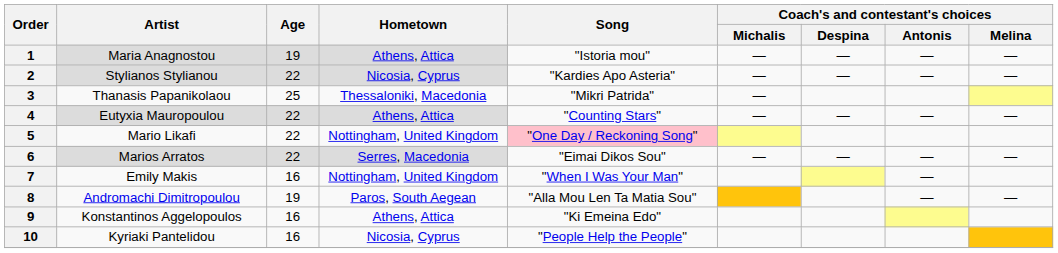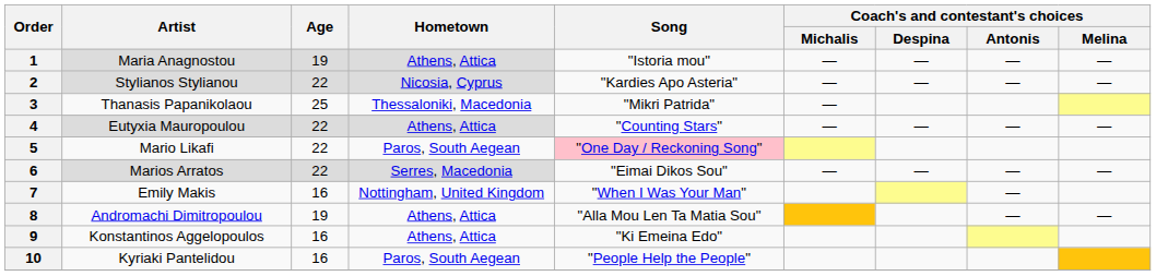5 | Hometown: Nottingham, United Kingdom -> Paros, South Aegean
8 | Hometown: Paros, South Aegean -> Athens, Attica
10 | Hometown: Nicosia, Cyprus -> Paros, South Aegean
